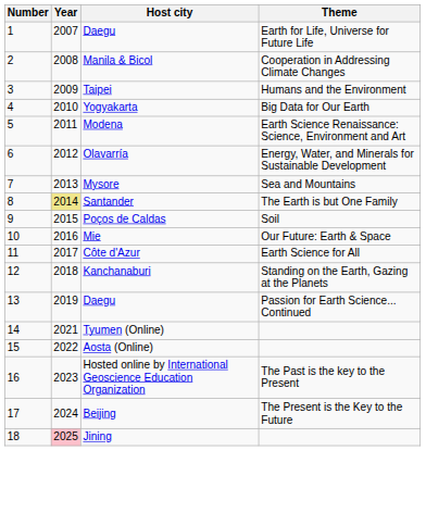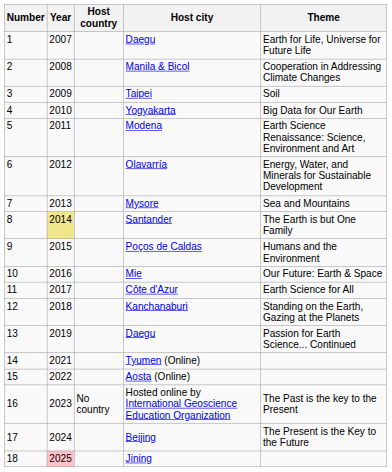+ column: Host country | No country
Taipei | Theme: Humans and the Environment -> Soil
Poços de Caldas | Theme: Soil -> Humans and the Environment
